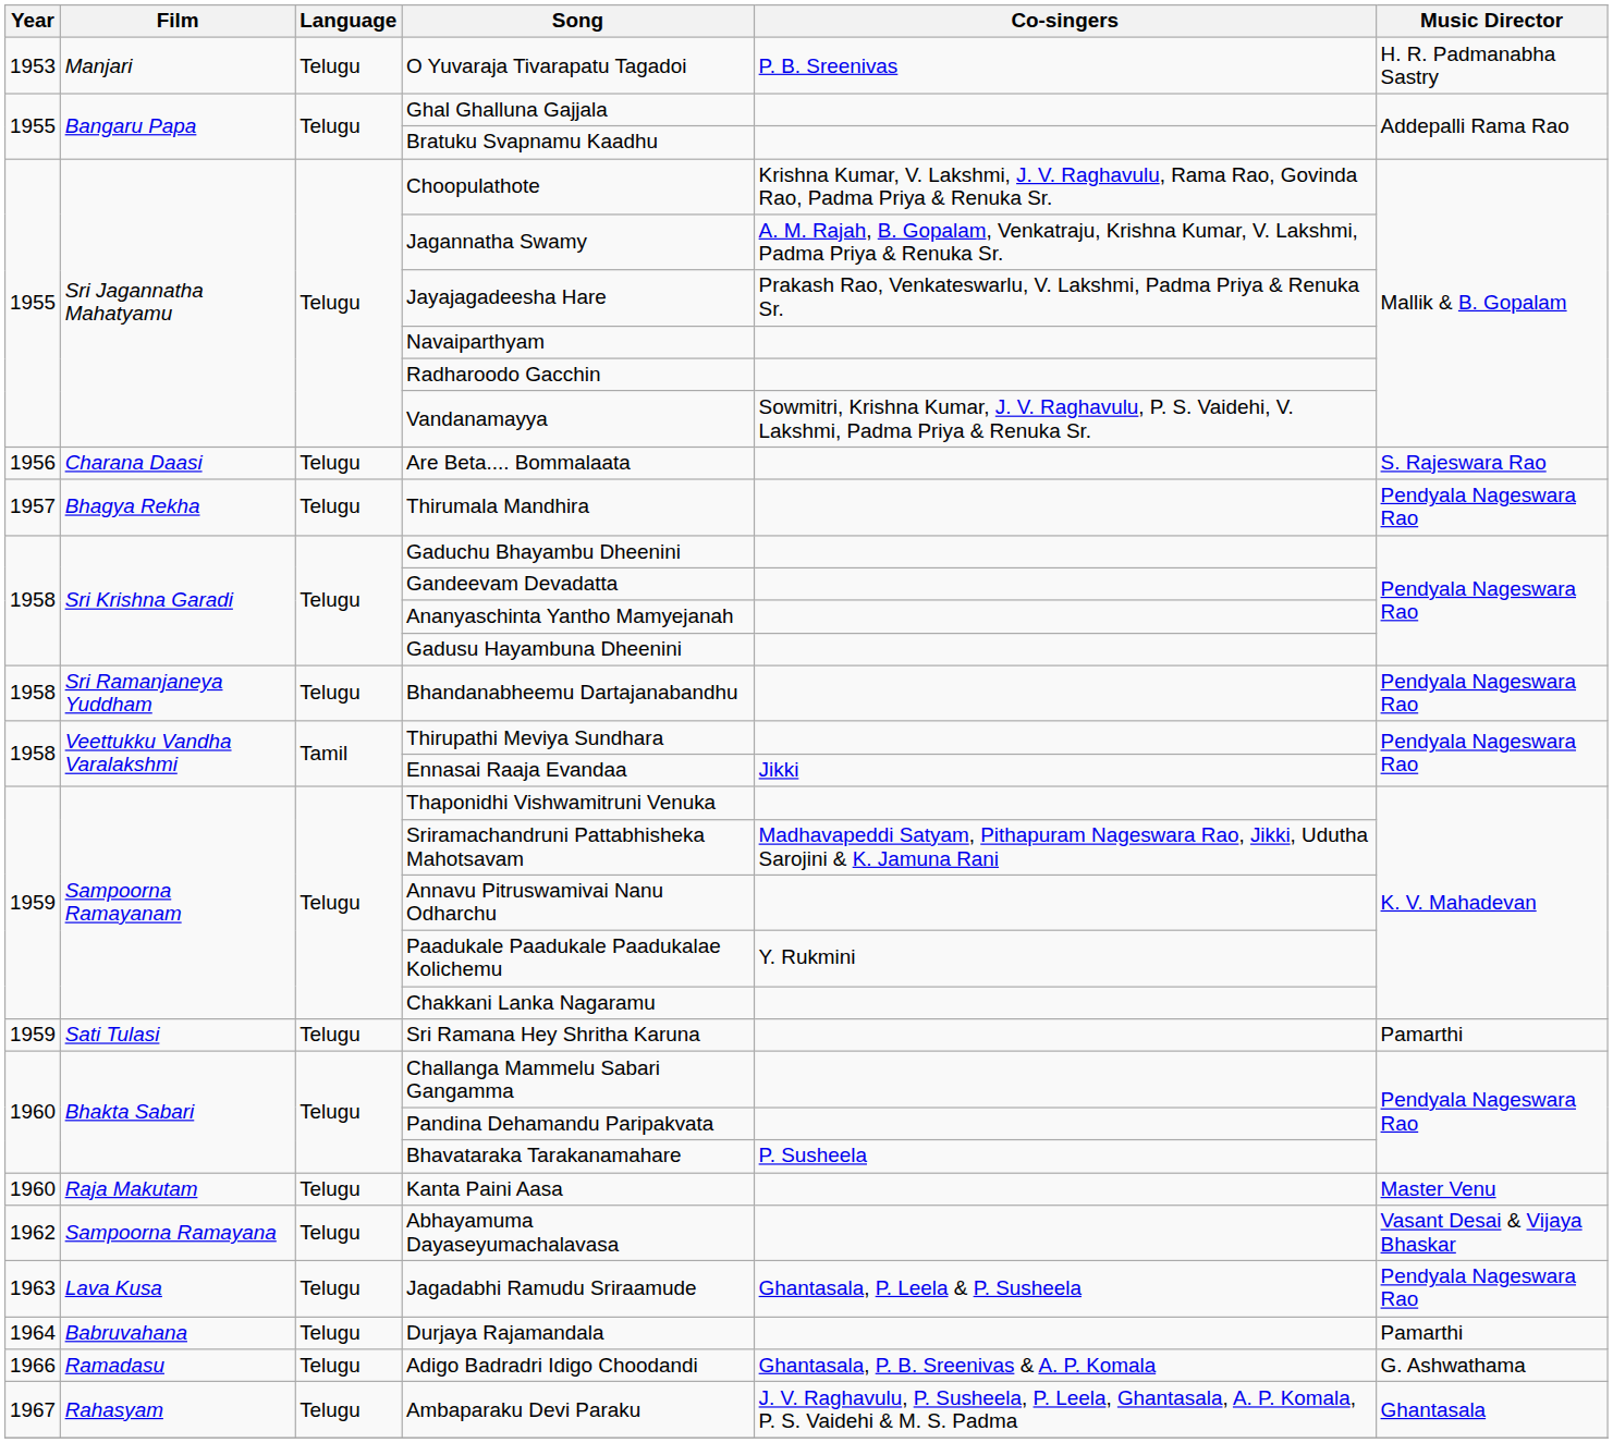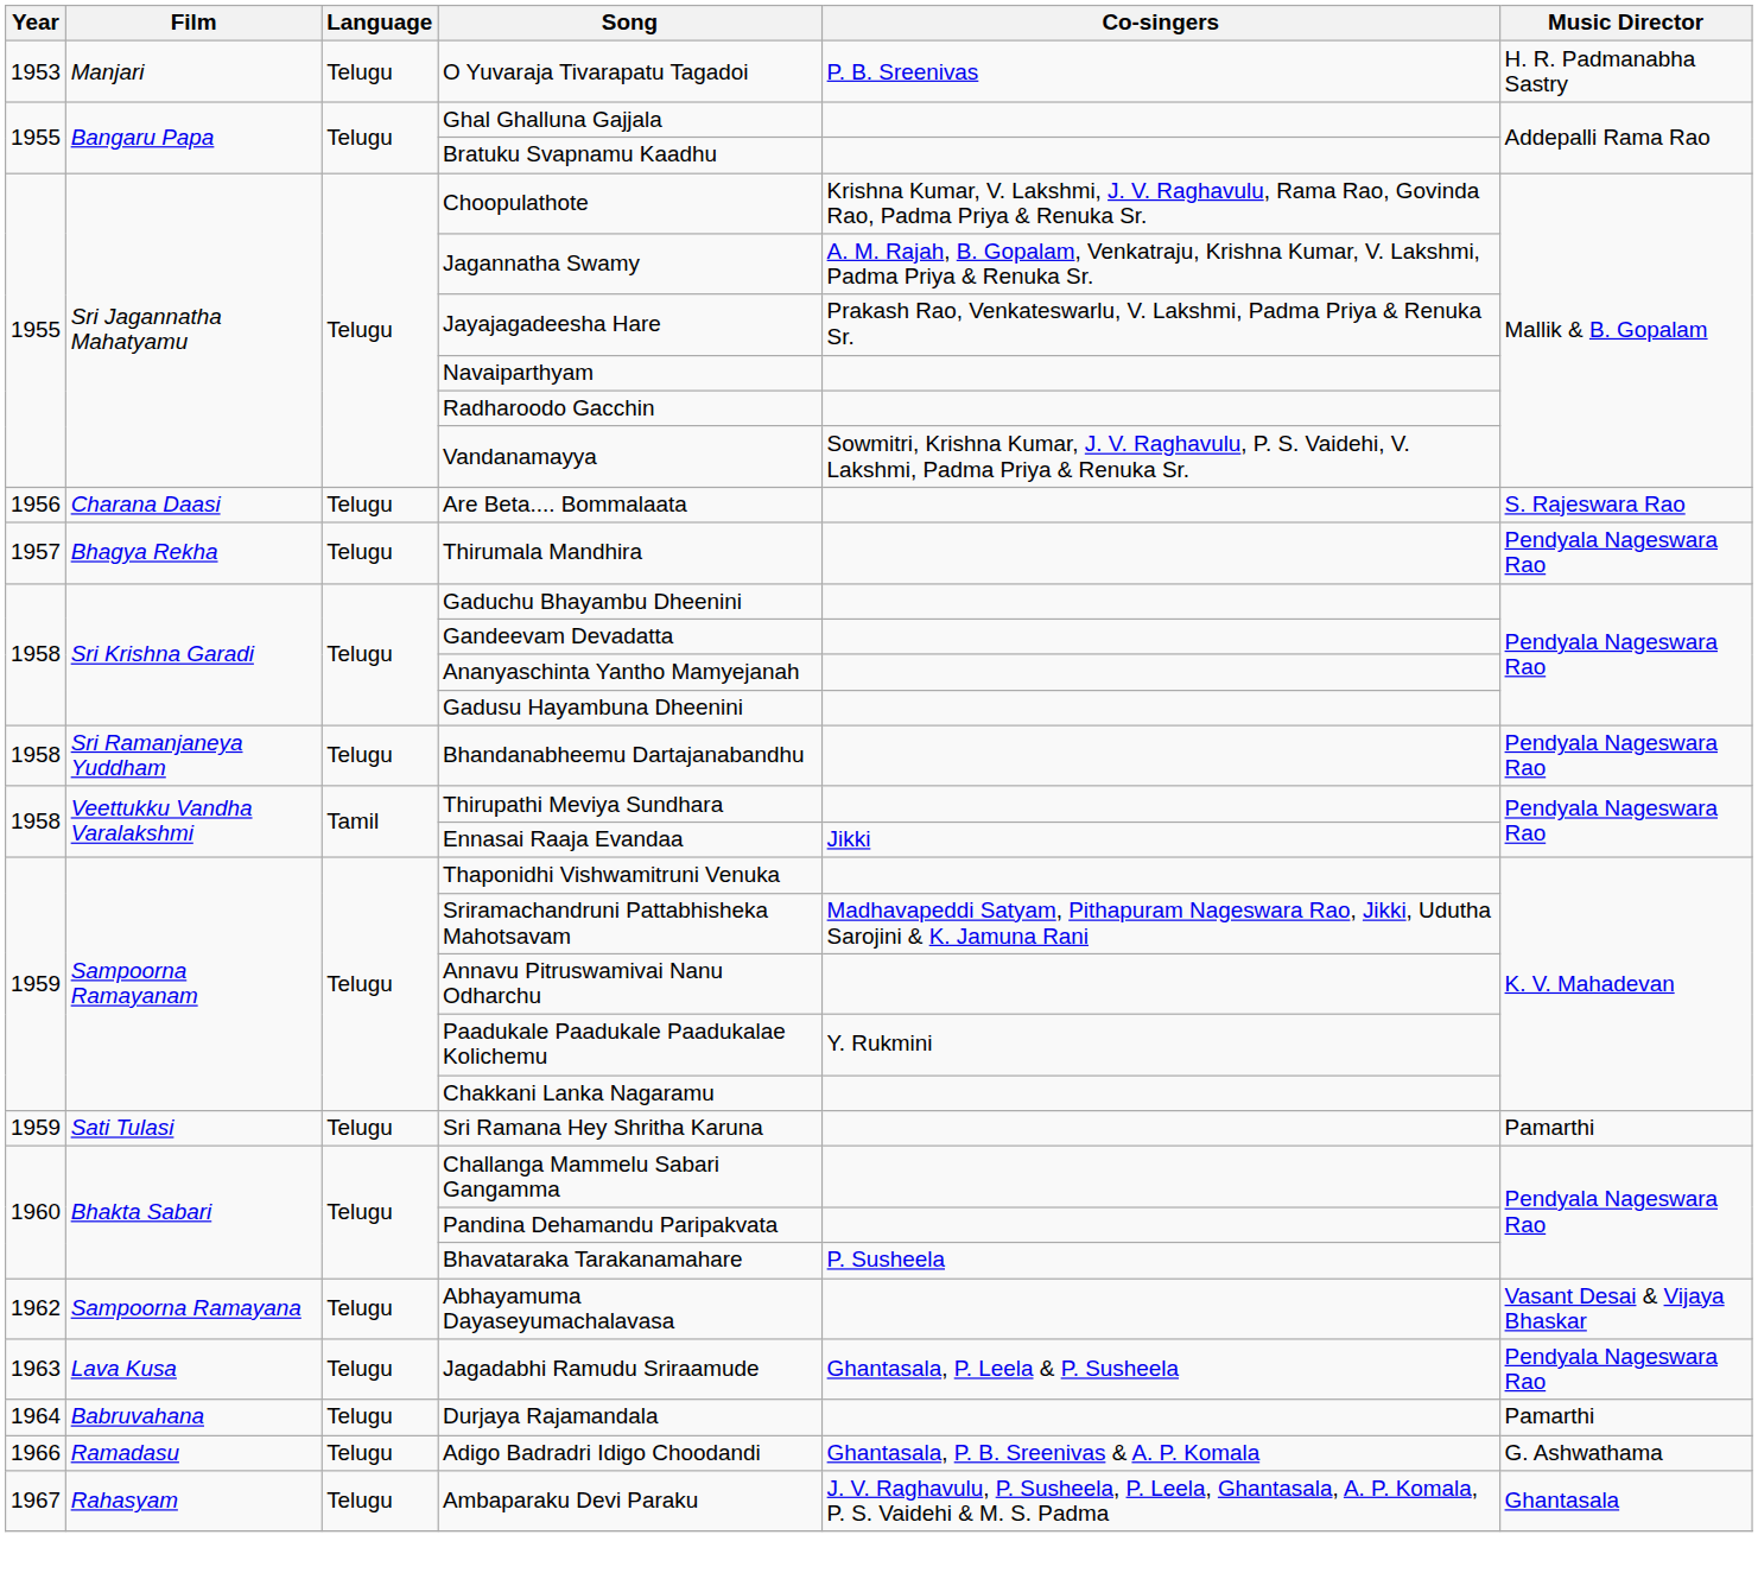- row: 1960 | Raja Makutam | Telugu | Kanta Paini Aasa | Master Venu
